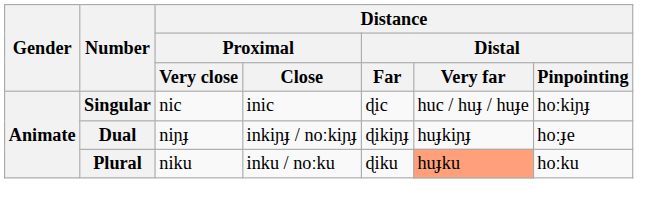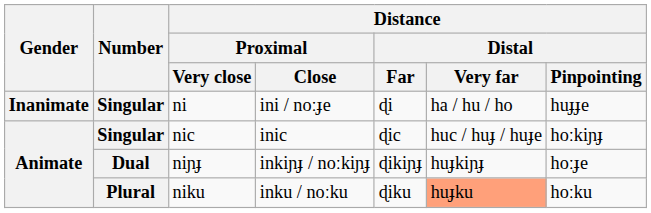+ row: Inanimate | Singular | ni | ini / noːɟe | ɖi | ha / hu / ho | huɟɟe
